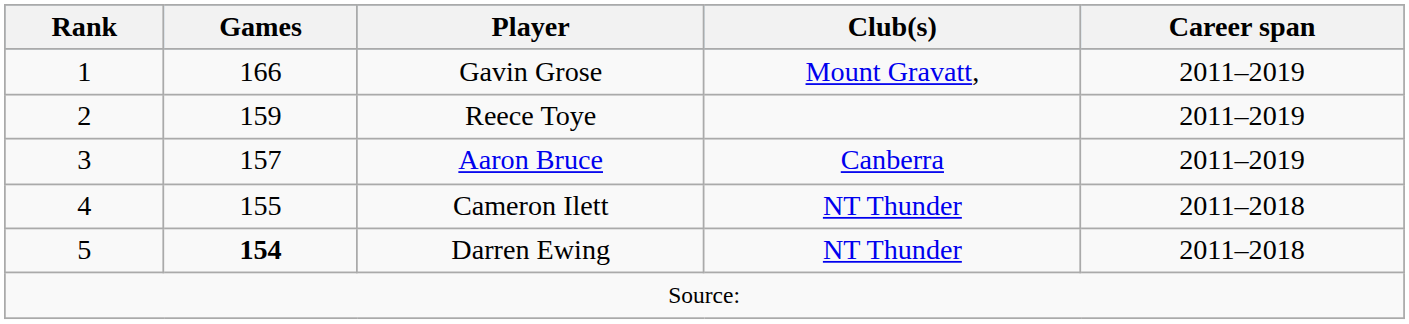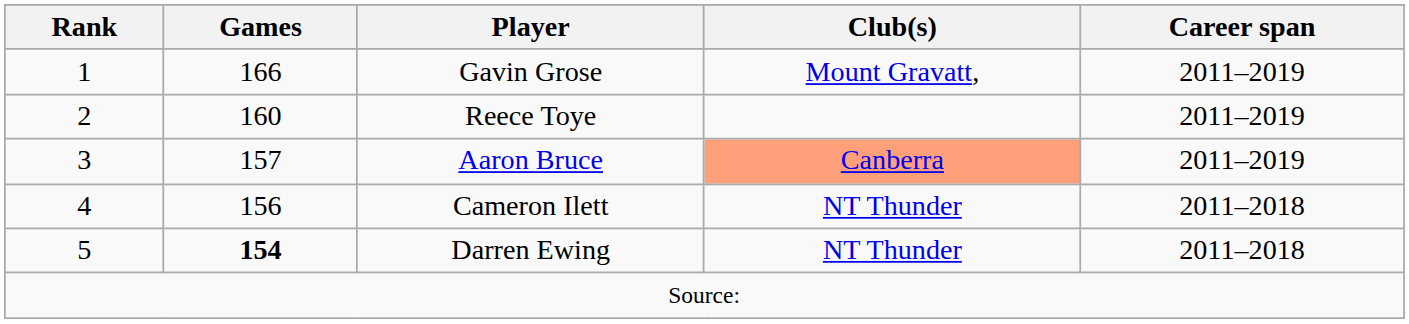Reece Toye | Games: 159 -> 160
Aaron Bruce | Club(s): no background -> lightsalmon background
Cameron Ilett | Games: 155 -> 156
